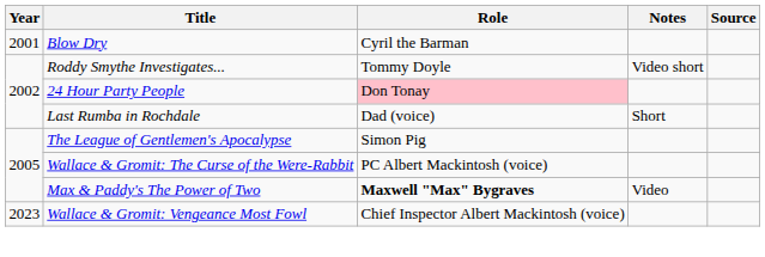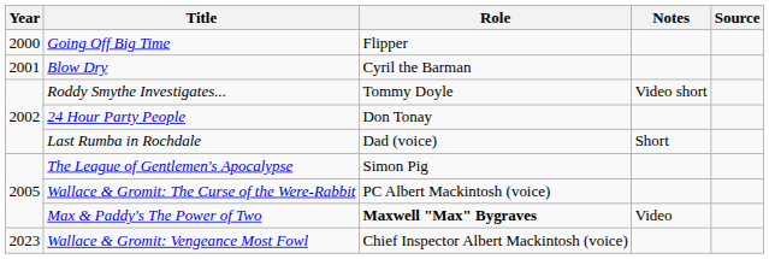+ row: 2000 | Going Off Big Time | Flipper
24 Hour Party People | Role: pink background -> no background
